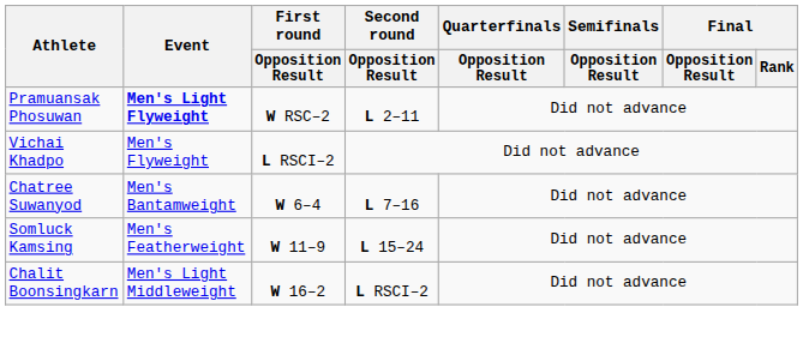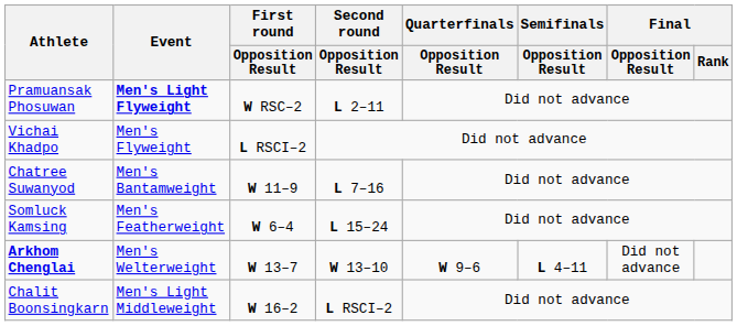Chatree Suwanyod | First round / Opposition Result: W 6–4 -> W 11–9
Somluck Kamsing | First round / Opposition Result: W 11–9 -> W 6–4
+ row: Arkhom Chenglai | Men's Welterweight | W 13–7 | W 13–10 | W 9–6 | L 4–11 | Did not advance
